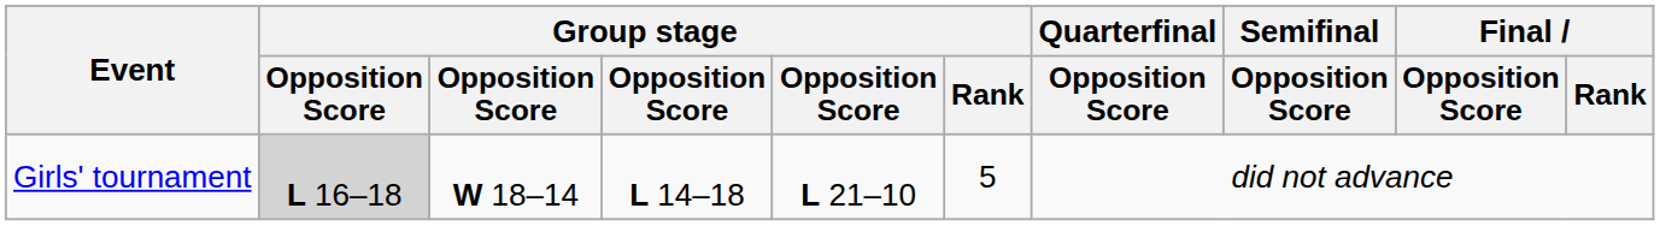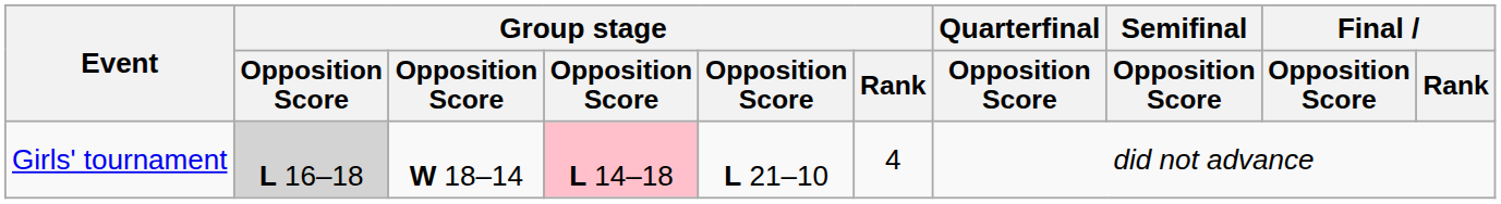Girls' tournament | column 4: no background -> pink background
Girls' tournament | Group stage / Rank: 5 -> 4
